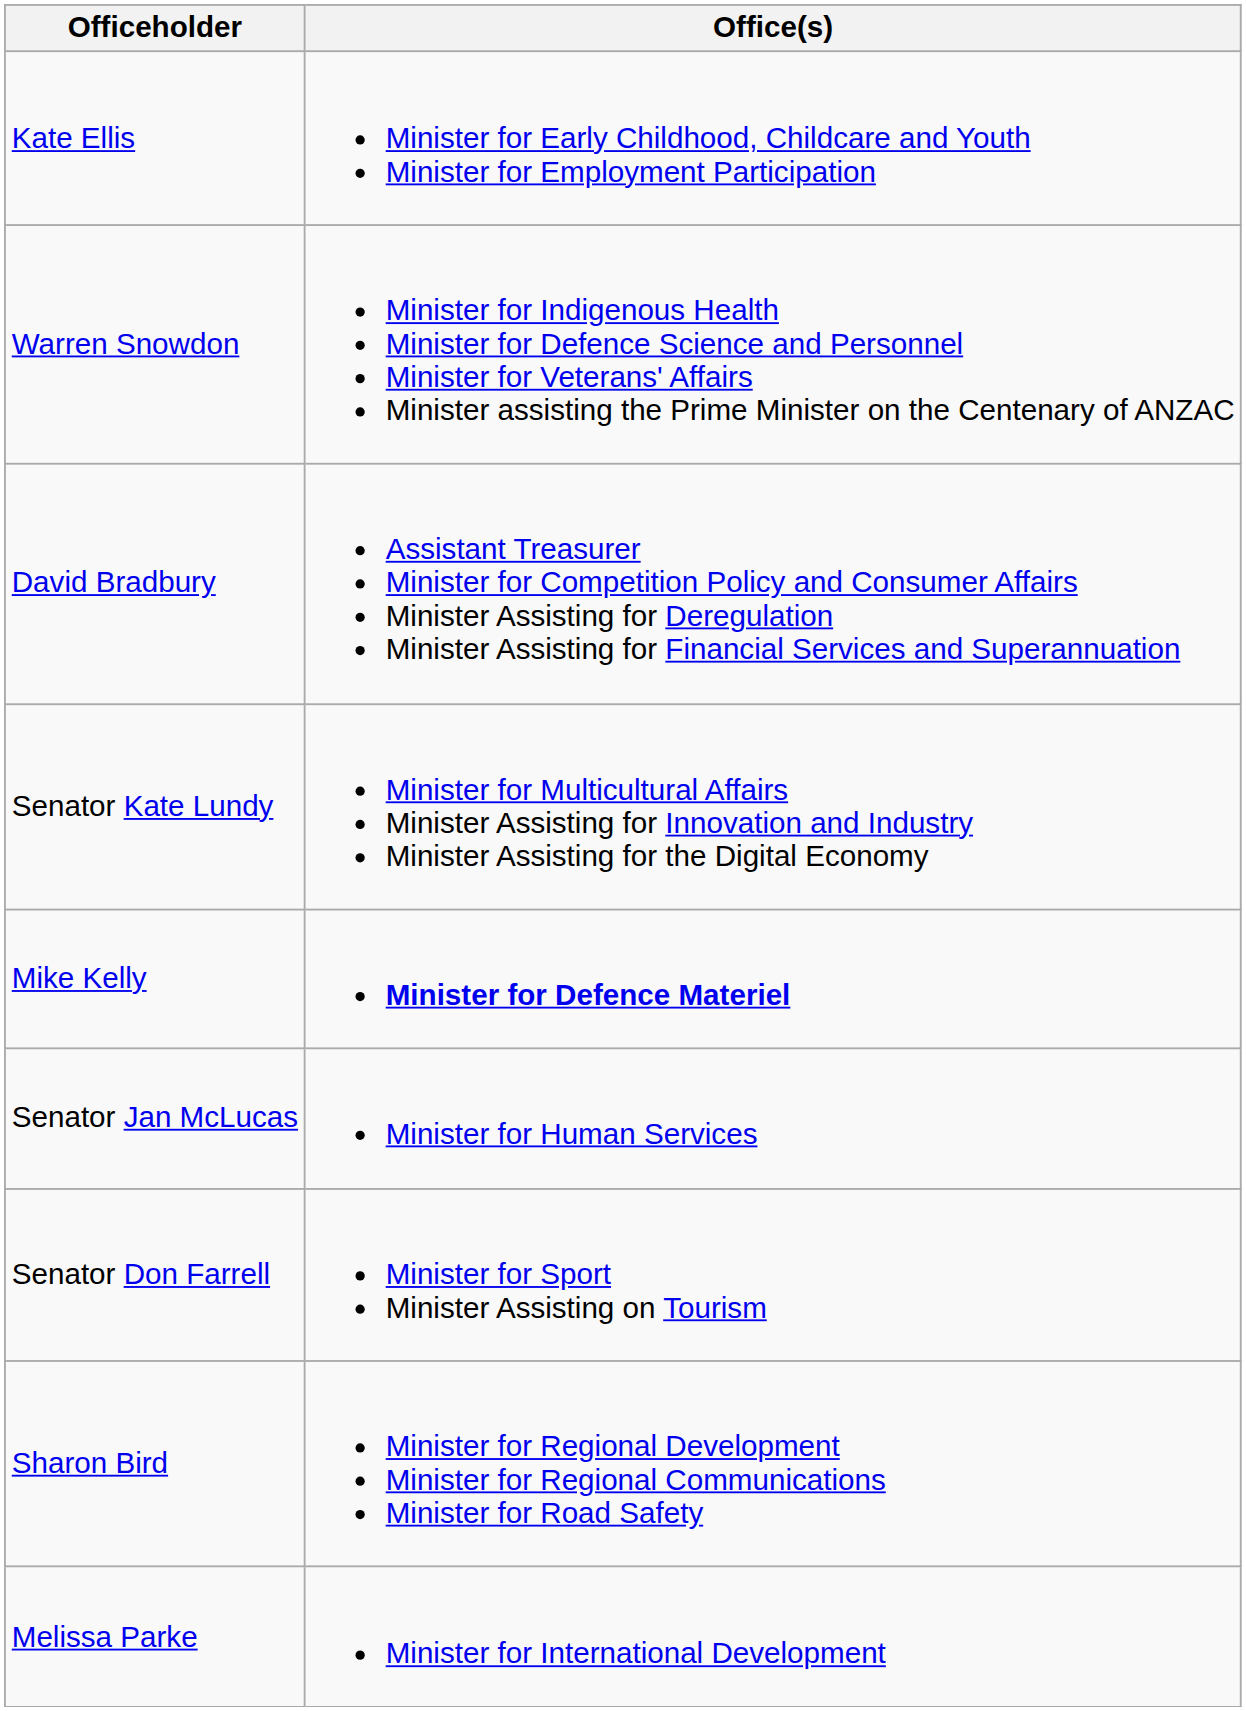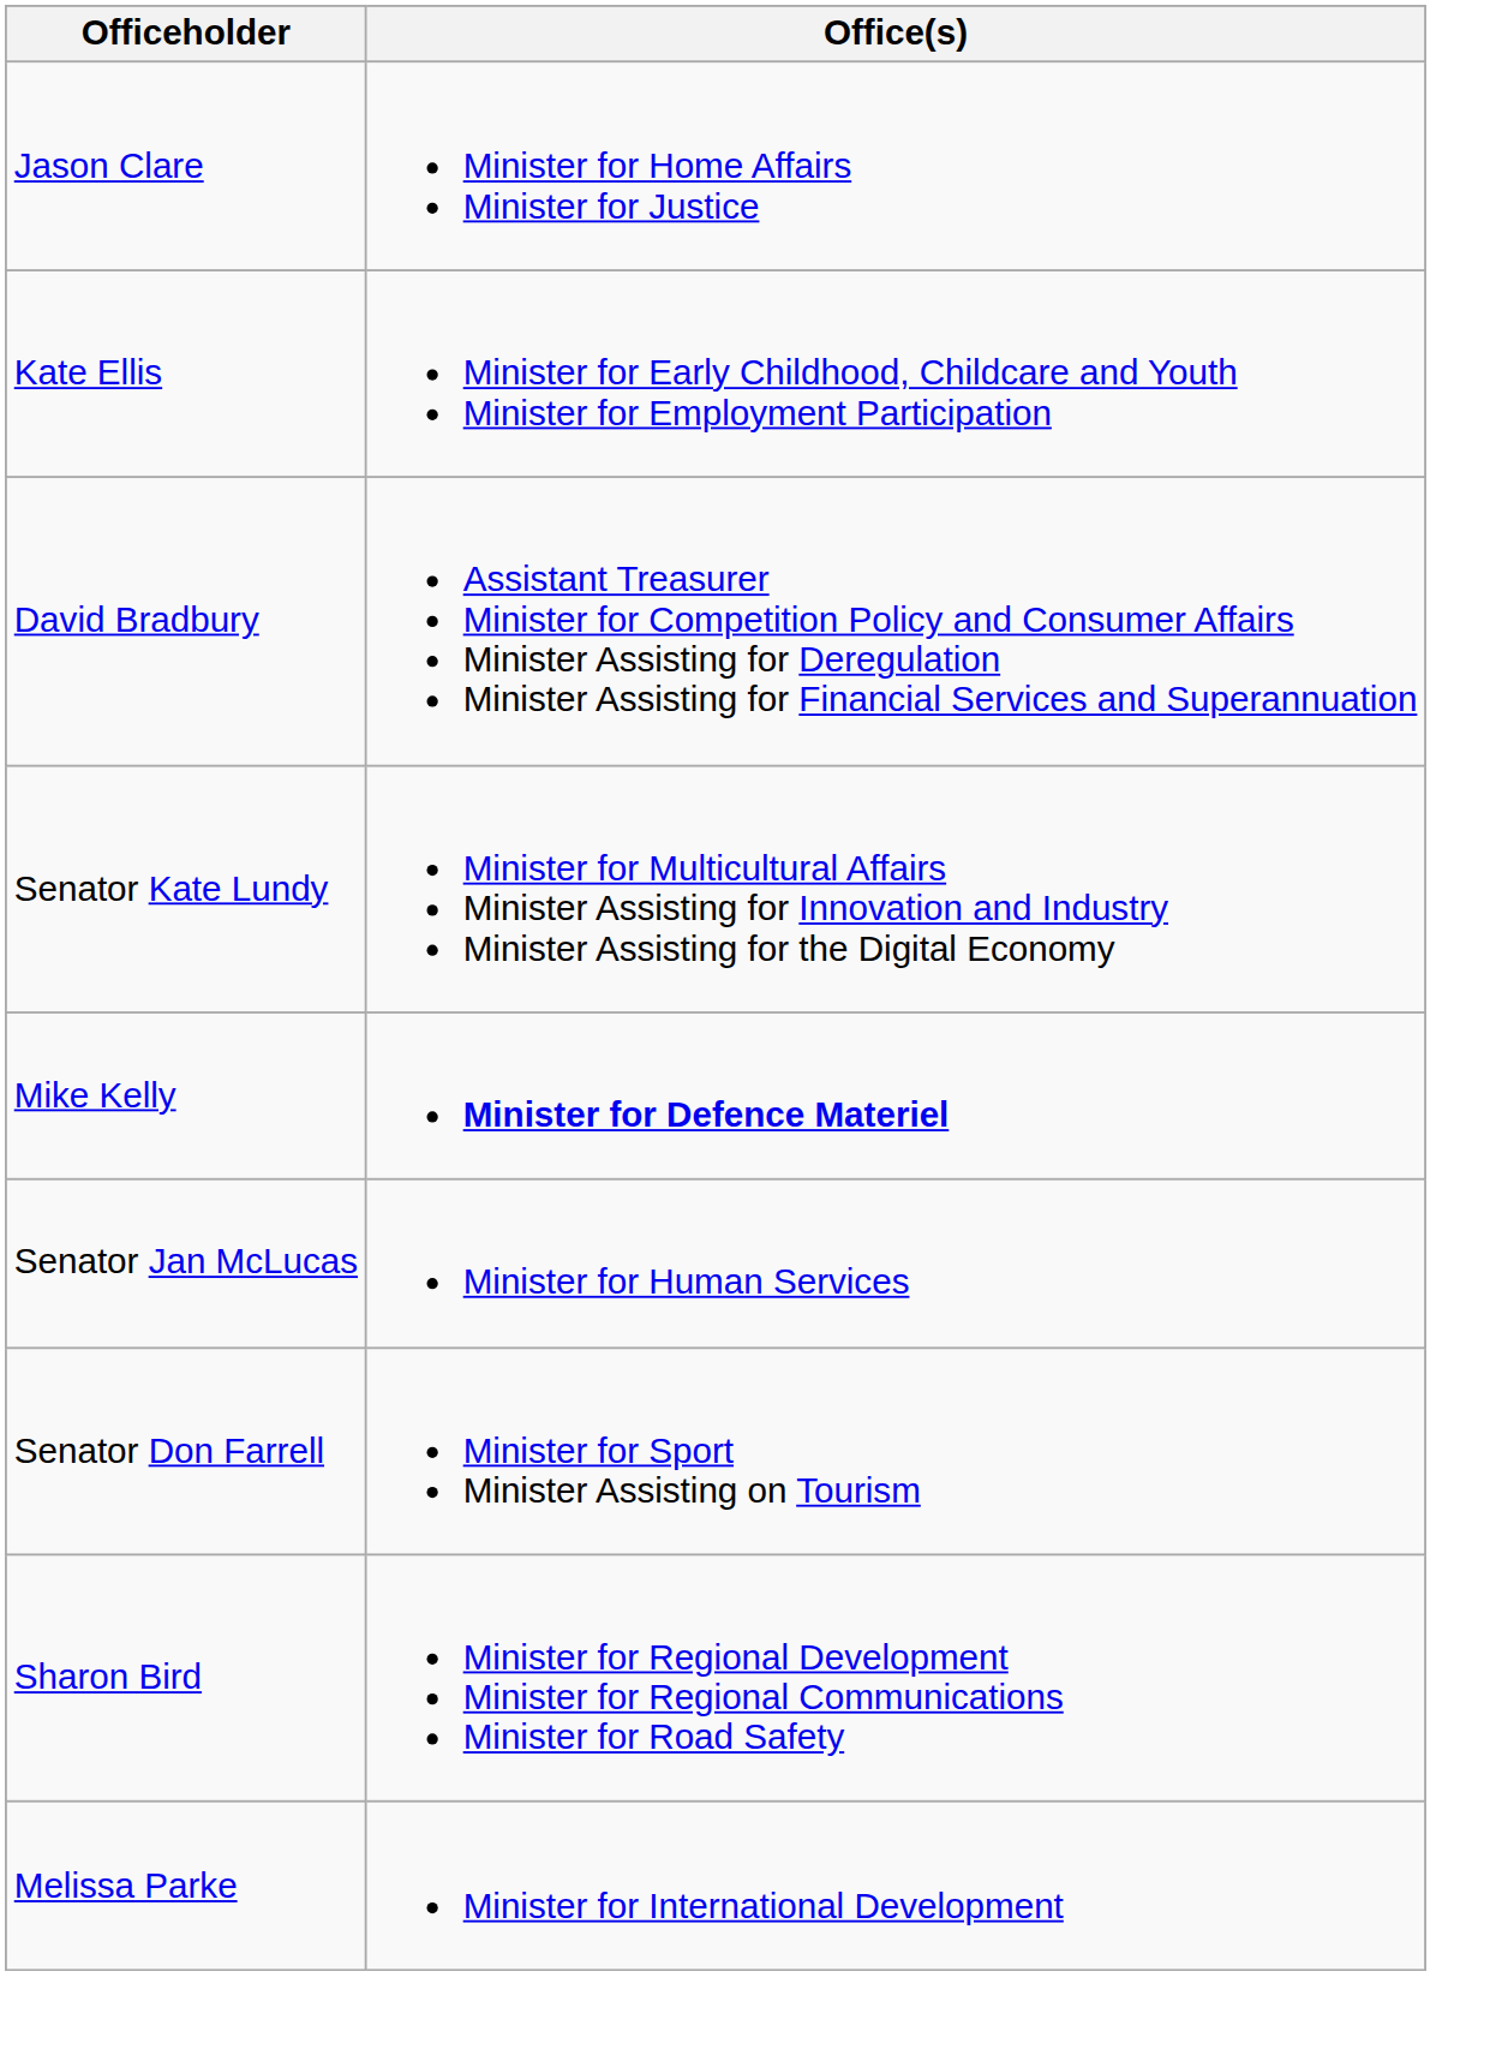+ row: Jason Clare | Minister for Home Affairs Minister for Justice
- row: Warren Snowdon | Minister for Indigenous Health Minister for Defence Science and Personnel Minister for Veterans' Affairs Minister assisting the Prime Minister on the Centenary of ANZAC
